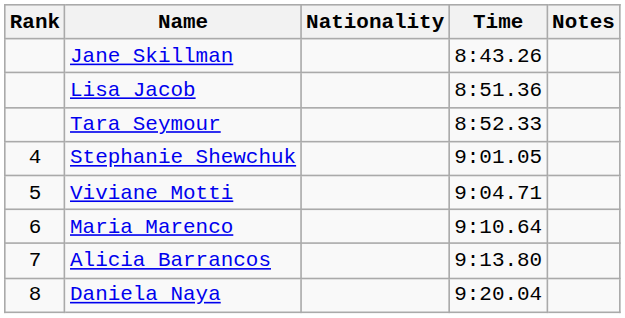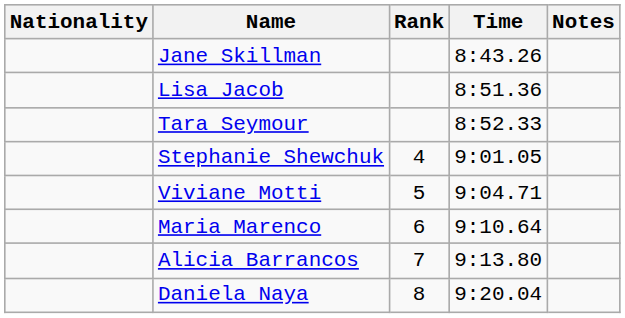columns swapped: Rank <-> Nationality
